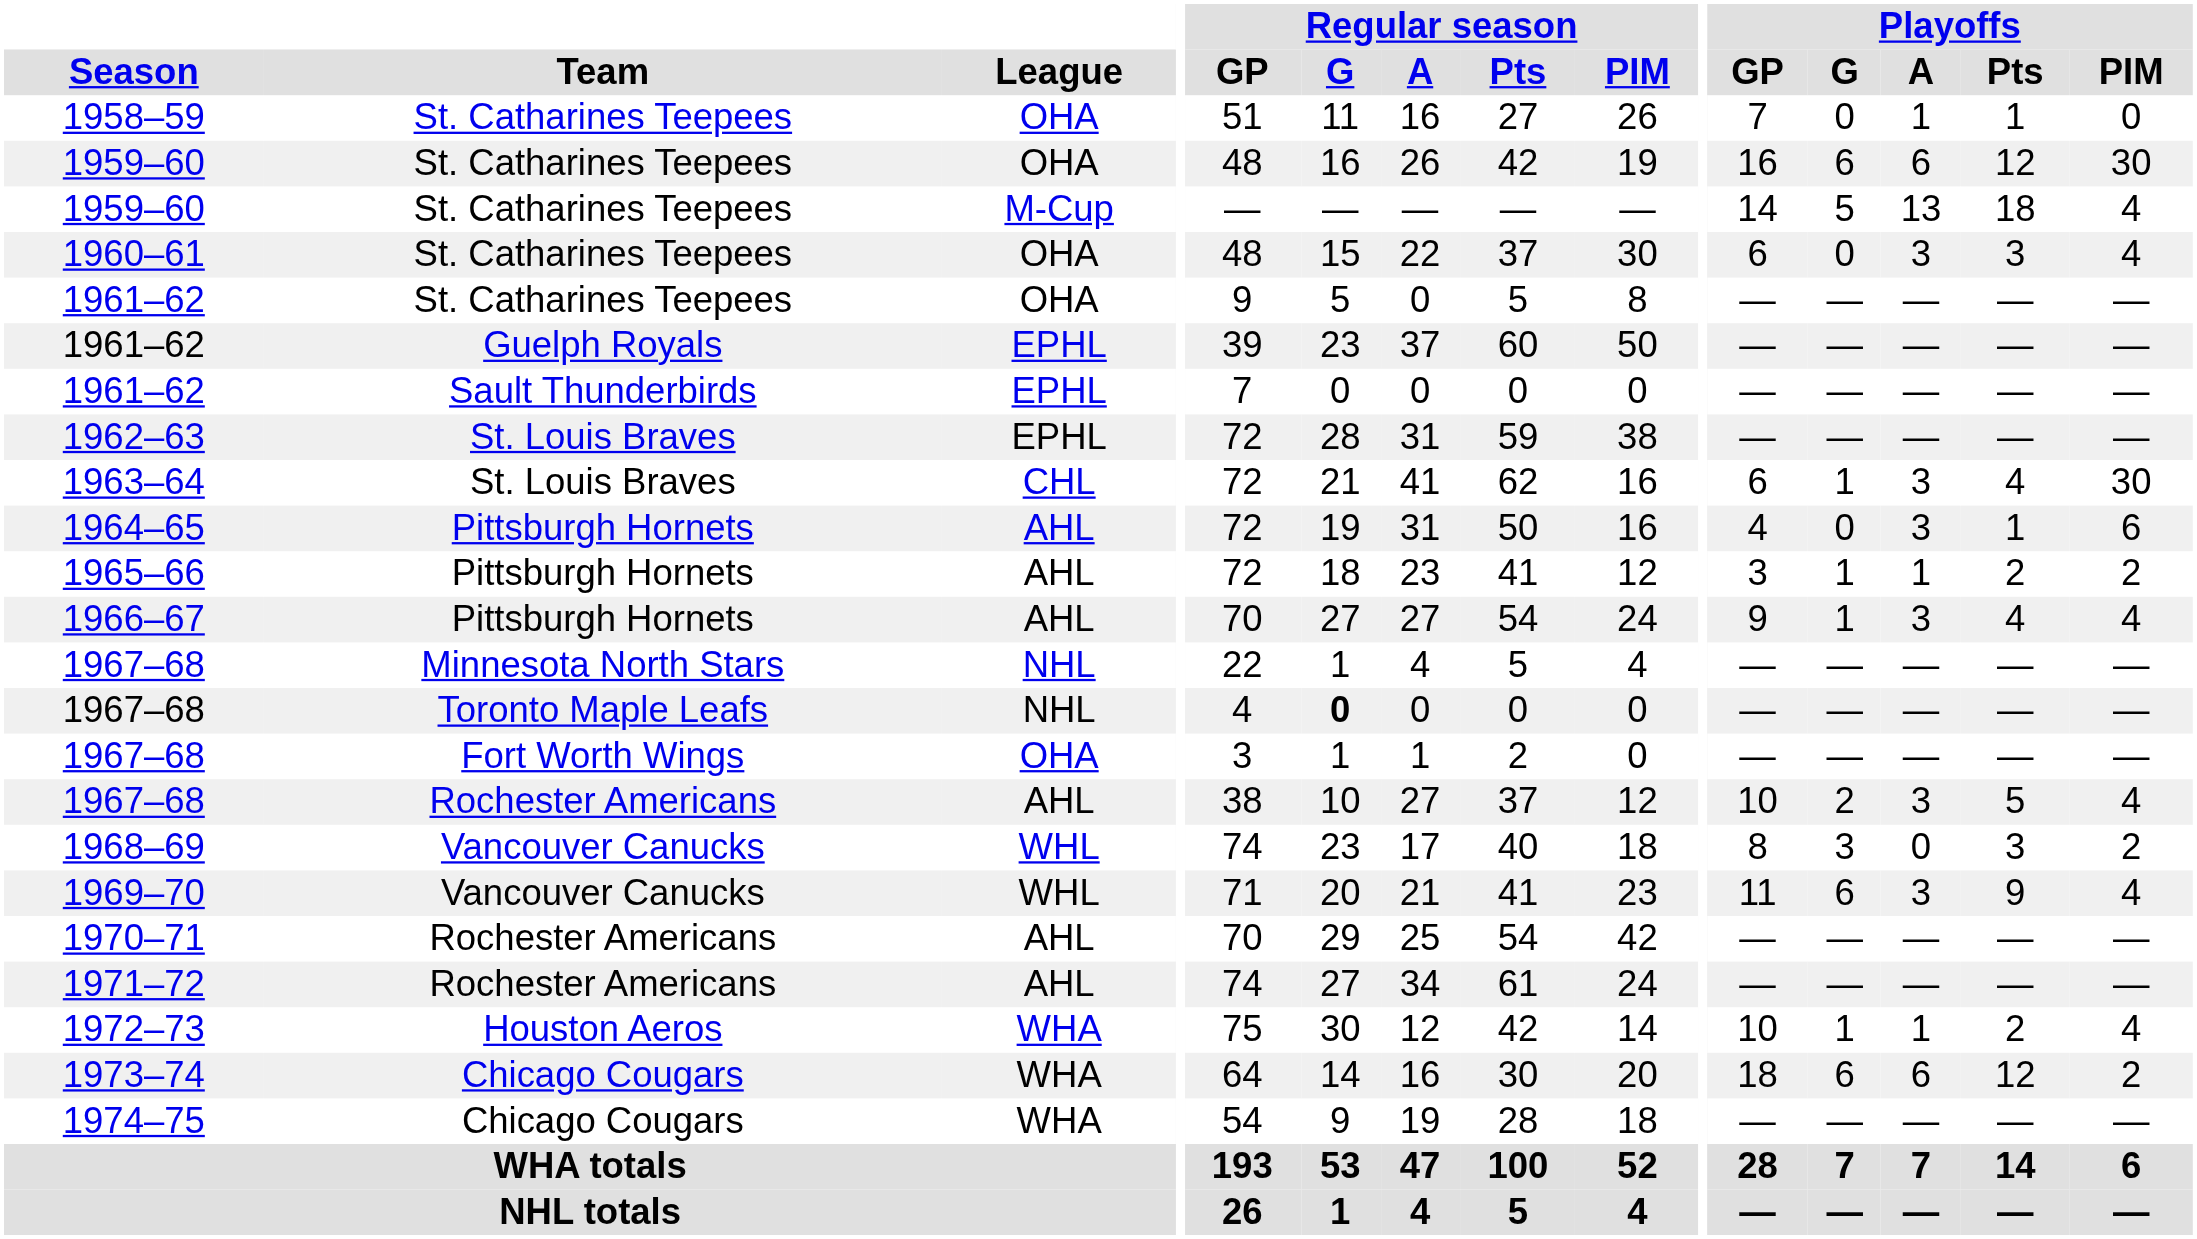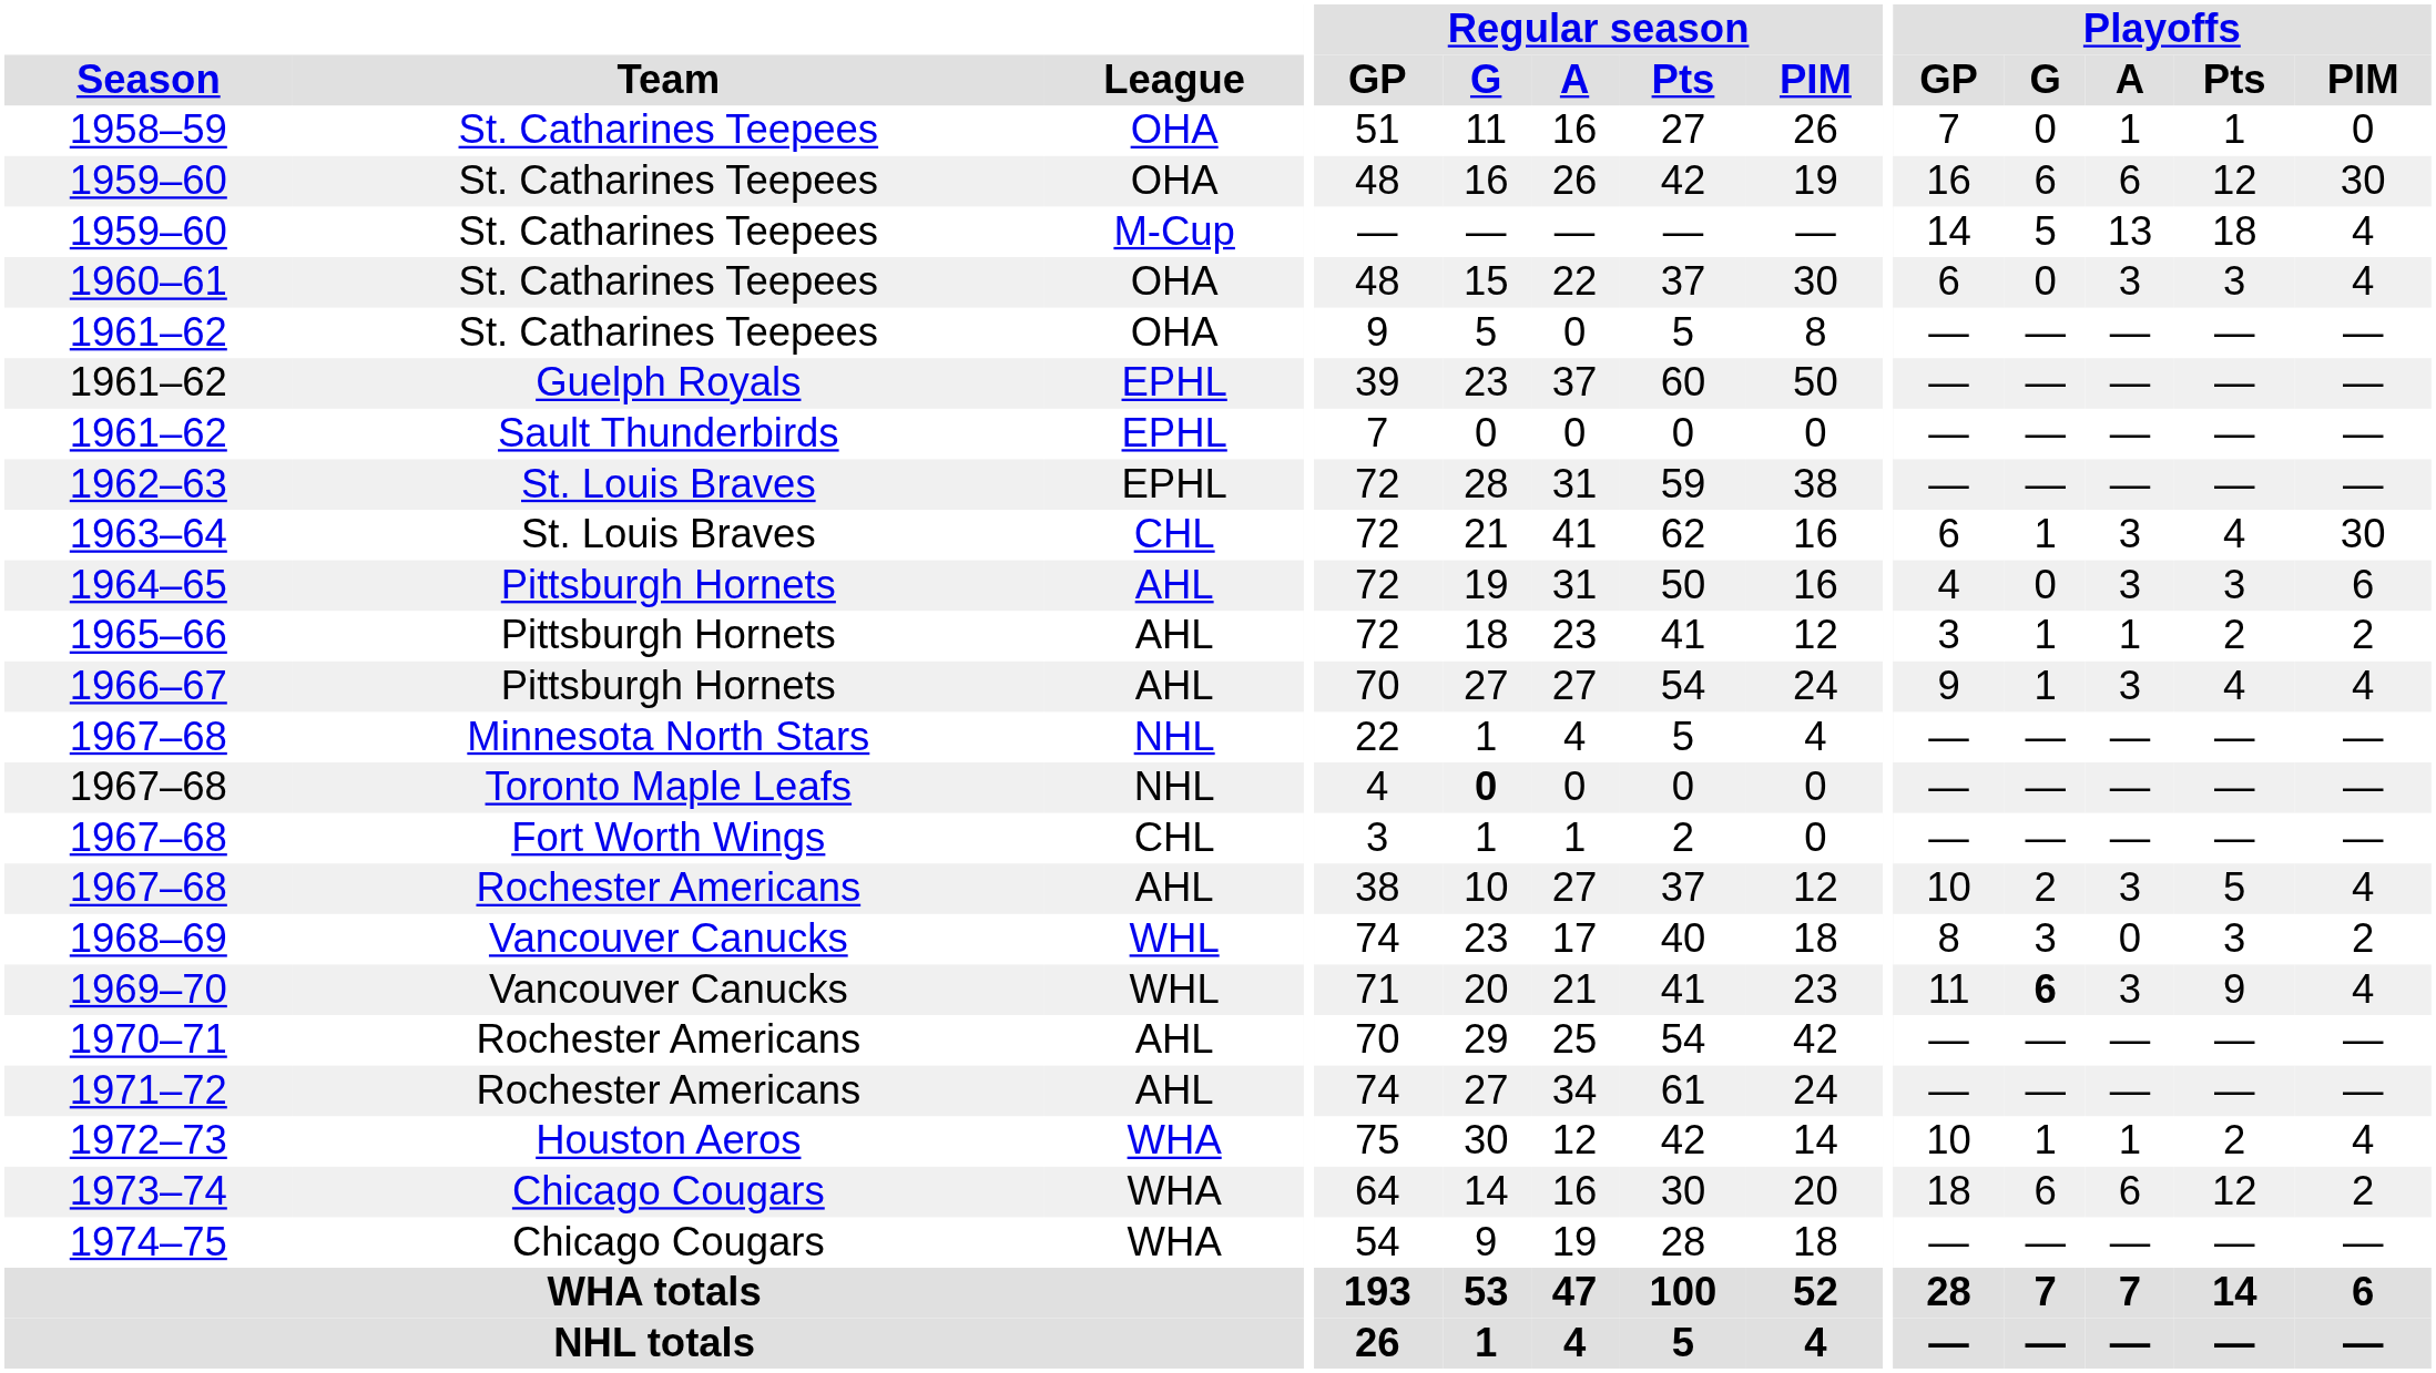1964–65 | Playoffs / Pts: 1 -> 3
1967–68 / Fort Worth Wings | League: OHA -> CHL
1969–70 | Playoffs / G: normal -> bold
